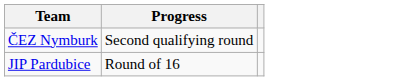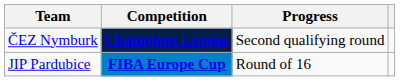+ column: Competition | Champions League | FIBA Europe Cup
